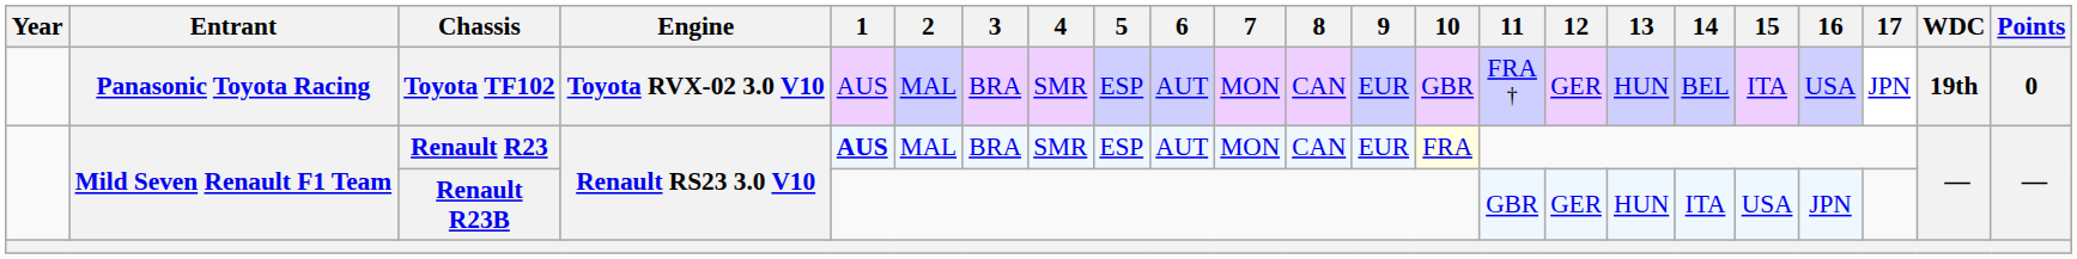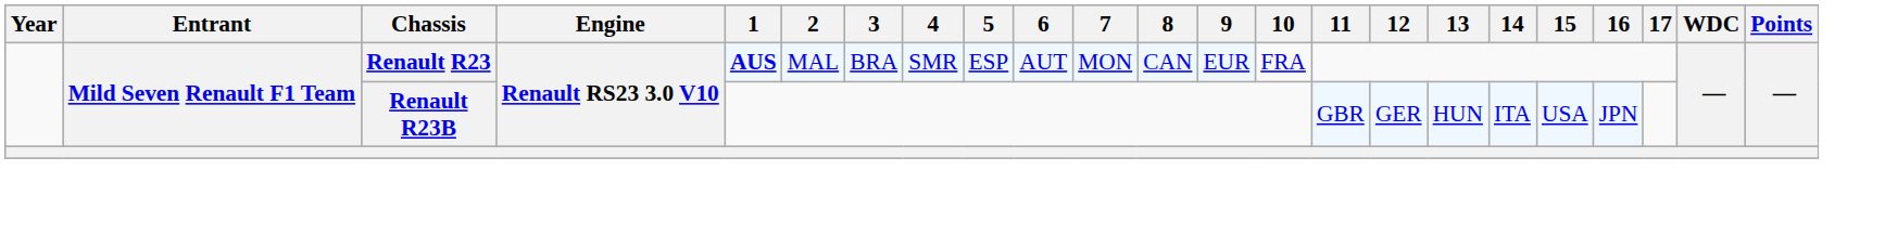- row: Panasonic Toyota Racing | Toyota TF102 | Toyota RVX-02 3.0 V10 | AUS | MAL | BRA | SMR | ESP | AUT | MON | CAN | EUR | GBR | FRA † | GER | HUN | BEL | ITA | USA | JPN | 19th | 0
Renault R23 | 10: lightyellow background -> no background
